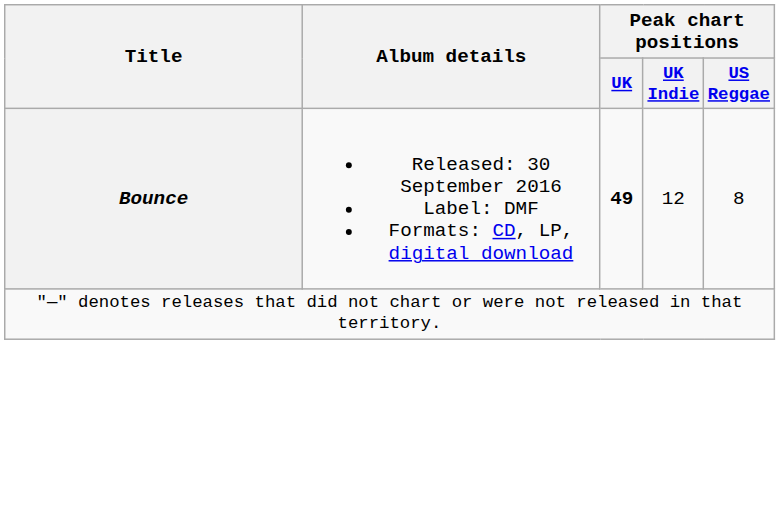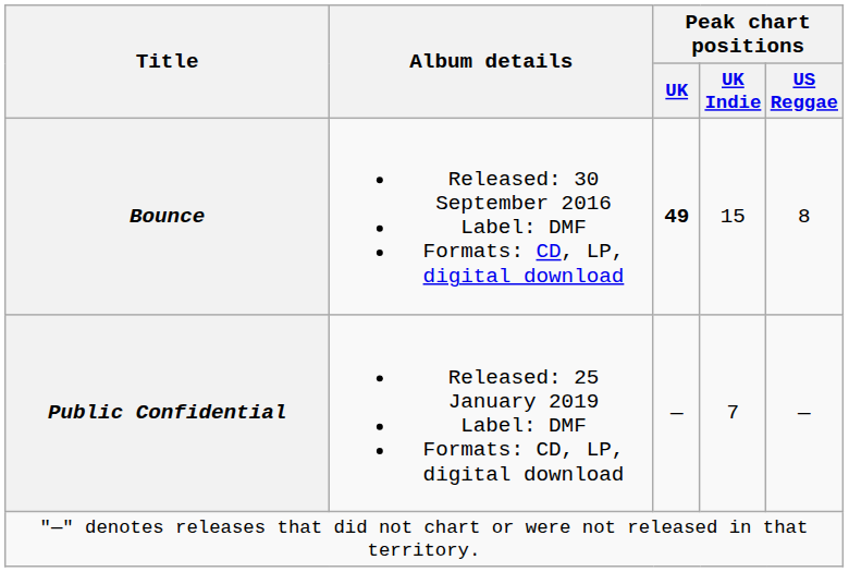Bounce | Peak chart positions / UK Indie: 12 -> 15
+ row: Public Confidential | Released: 25 January 2019 Label: DMF Formats: CD, LP, digital download | — | 7 | —
